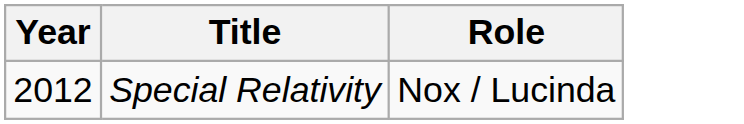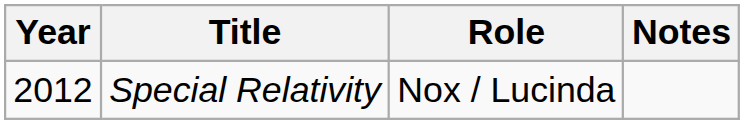+ column: Notes
